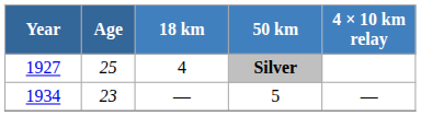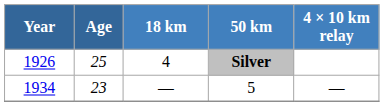Silver | Year: 1927 -> 1926
